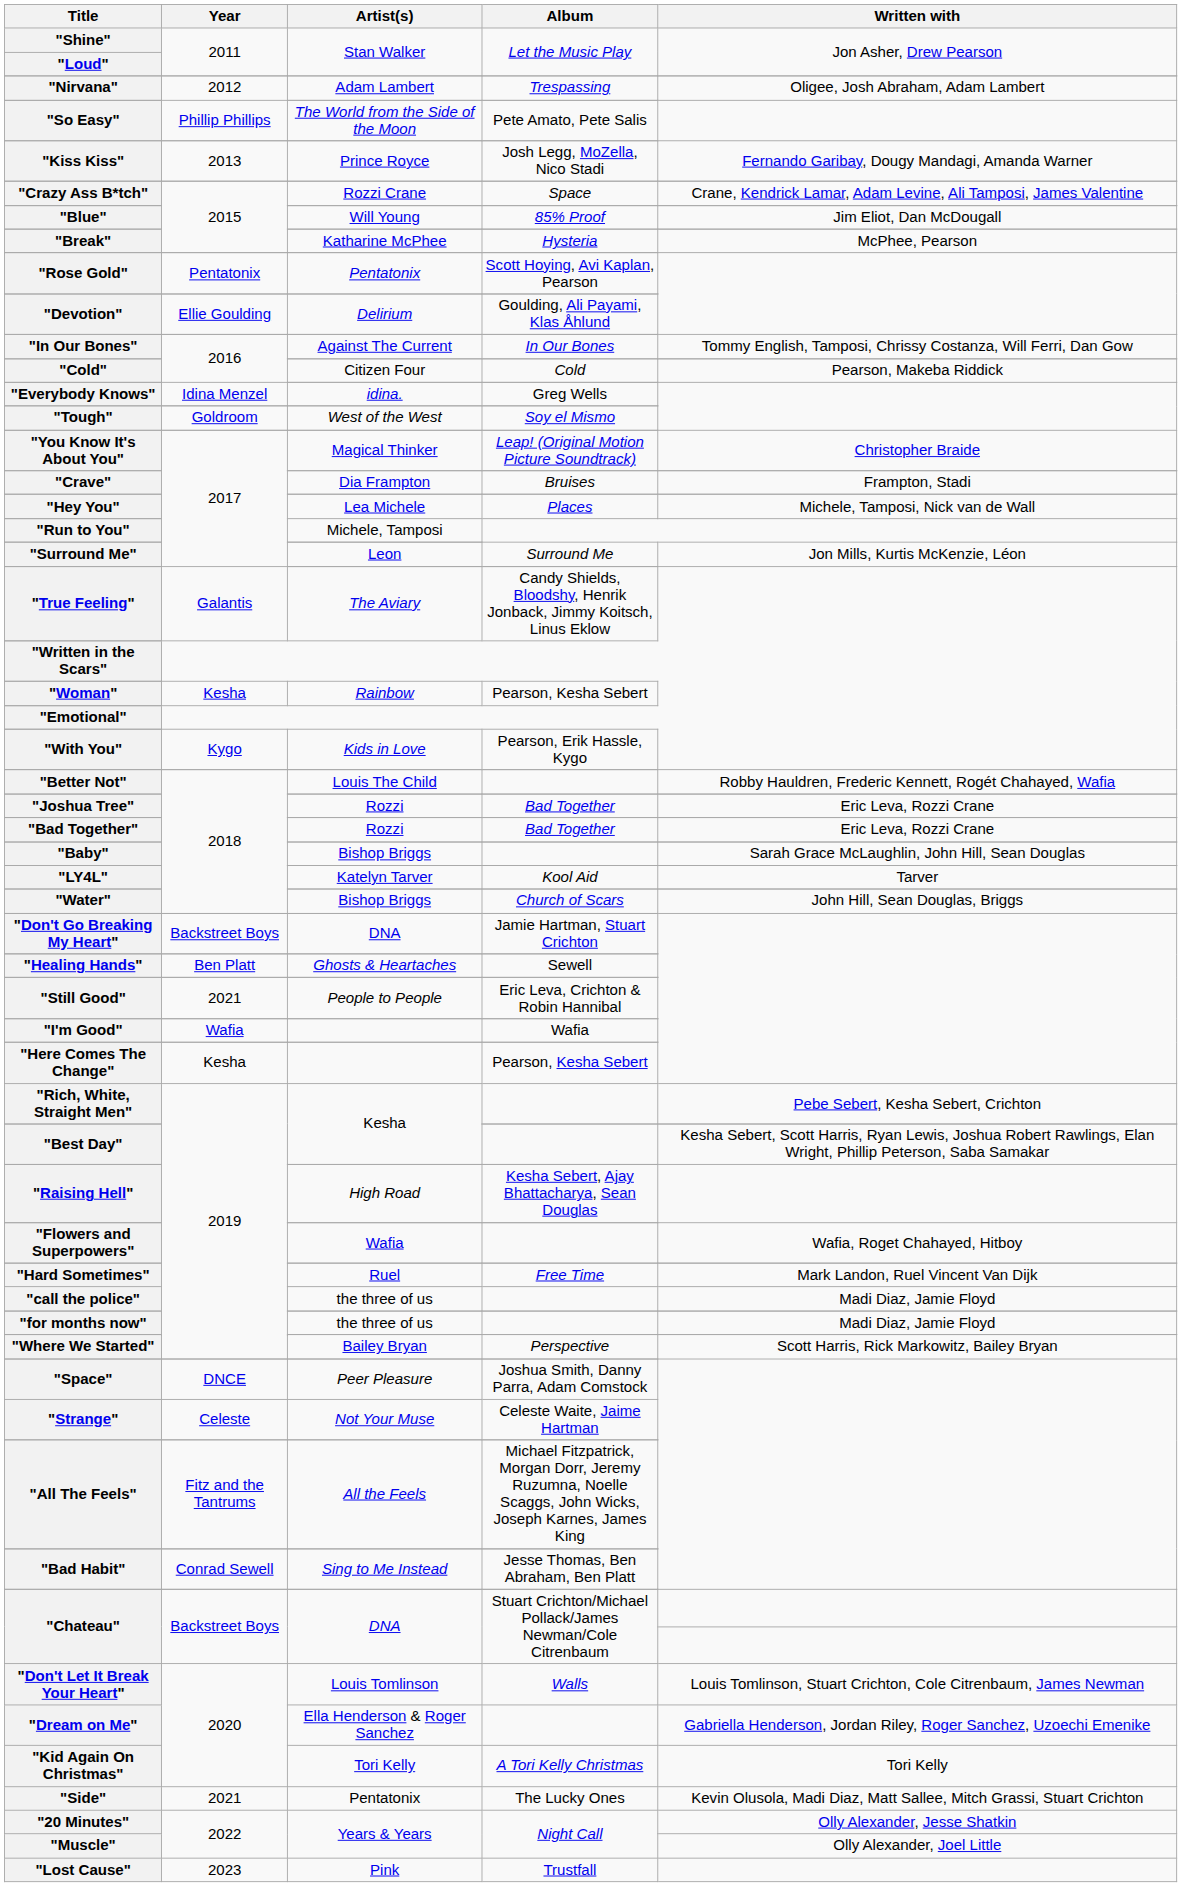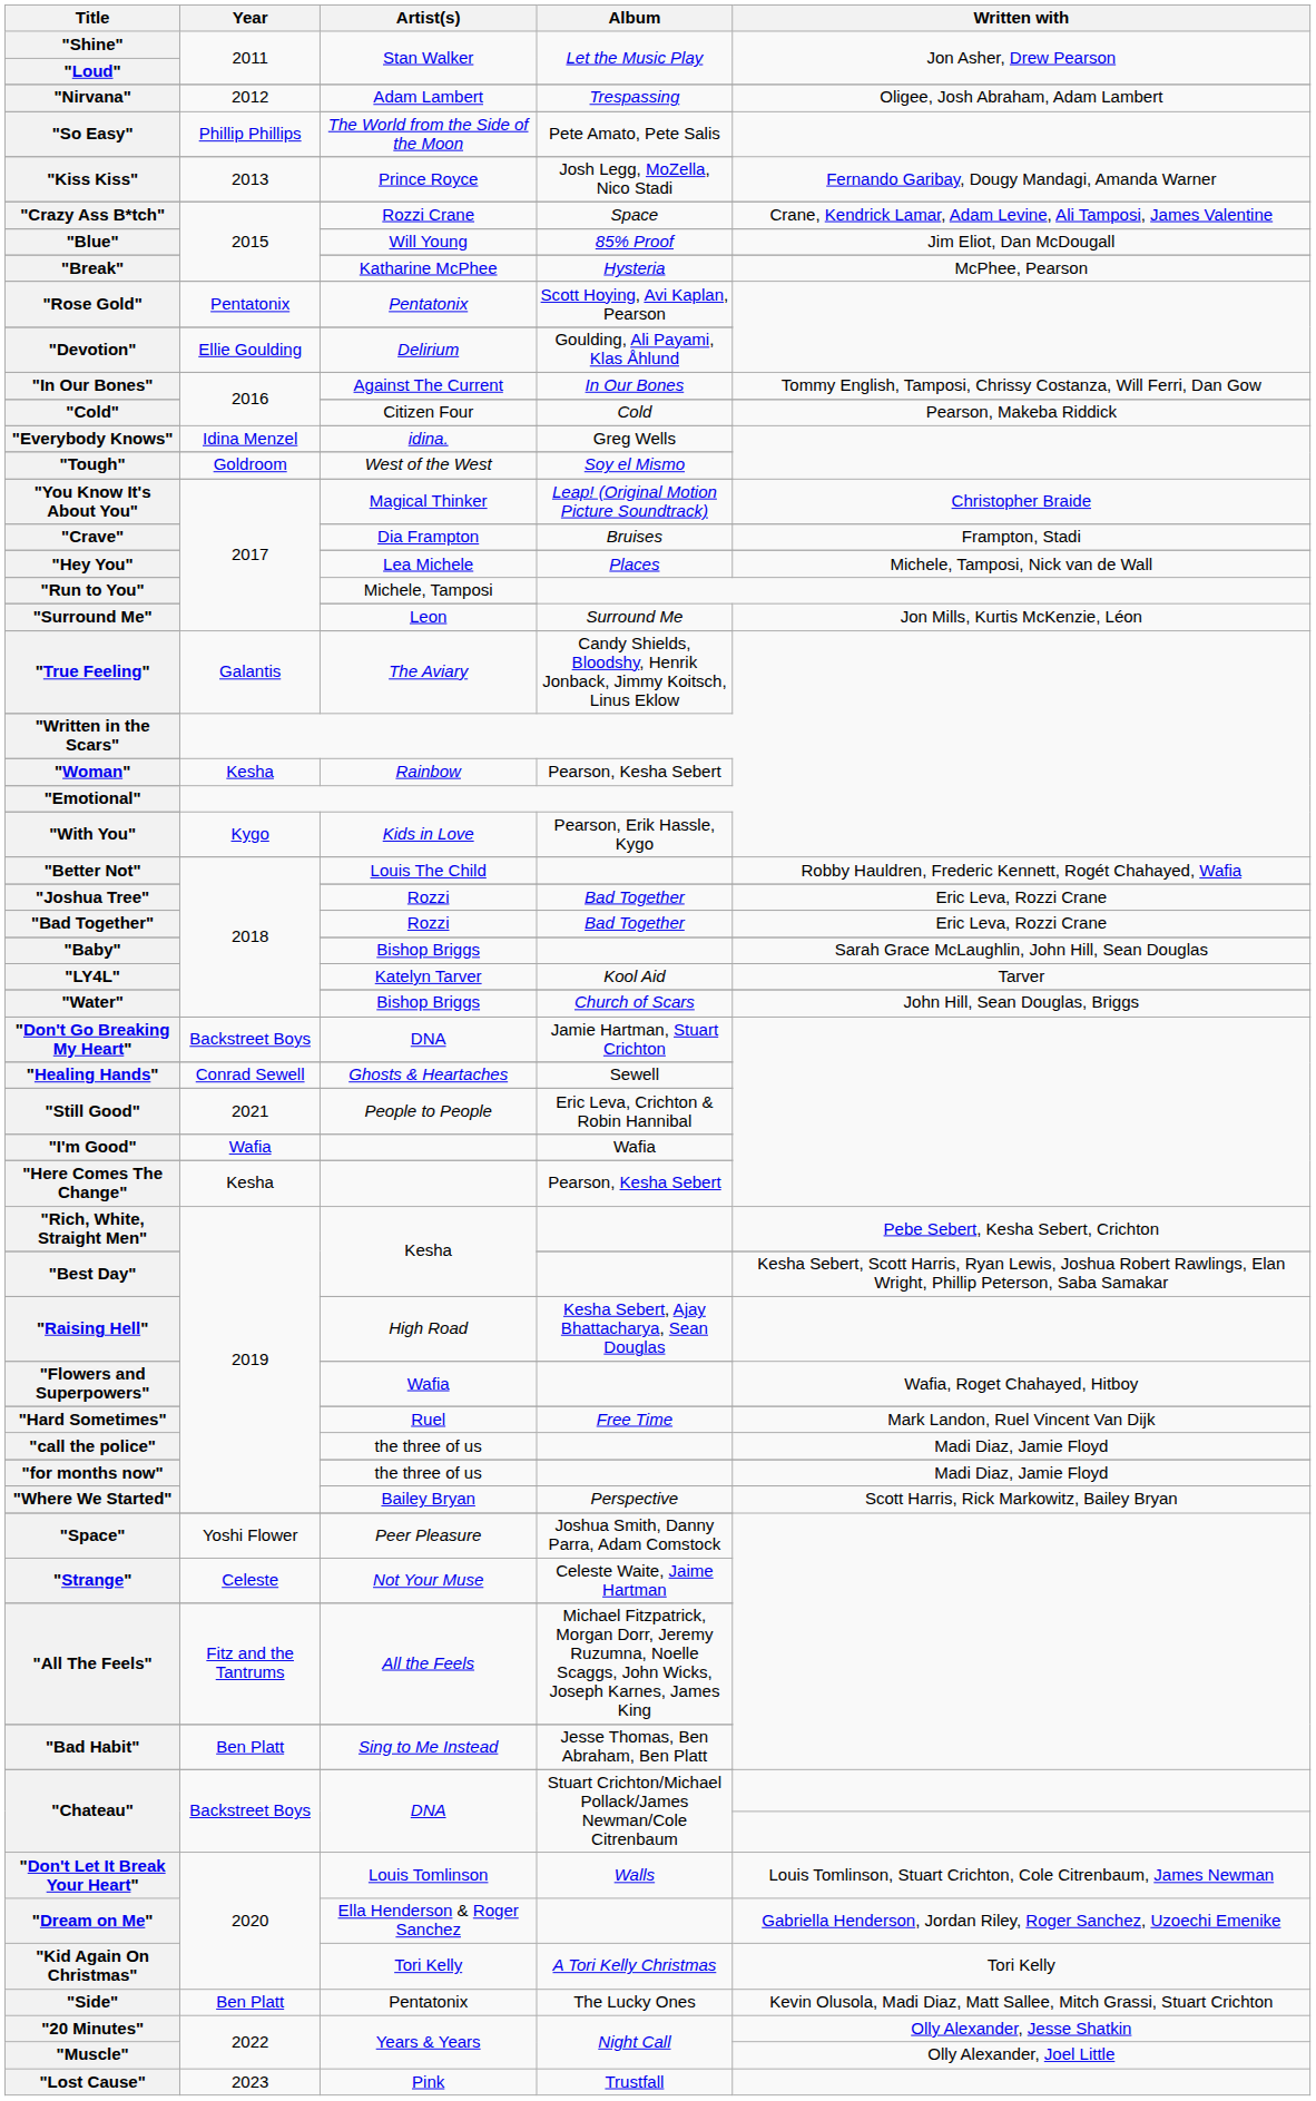"Healing Hands" | Year: Ben Platt -> Conrad Sewell
"Space" | Year: DNCE -> Yoshi Flower
"Bad Habit" | Year: Conrad Sewell -> Ben Platt
"Side" | Year: 2021 -> Ben Platt
